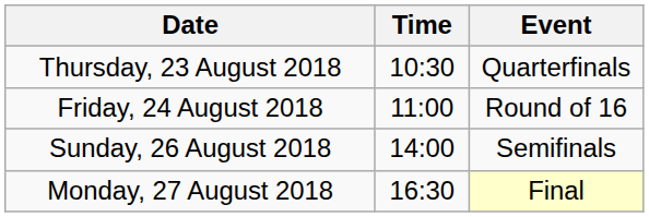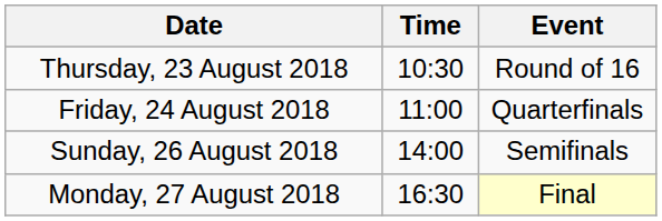Thursday, 23 August 2018 | Event: Quarterfinals -> Round of 16
Friday, 24 August 2018 | Event: Round of 16 -> Quarterfinals
